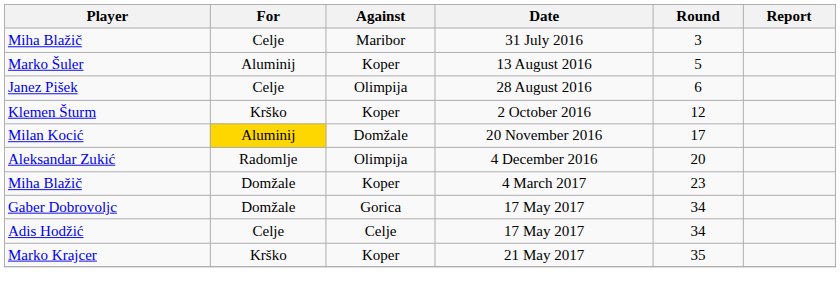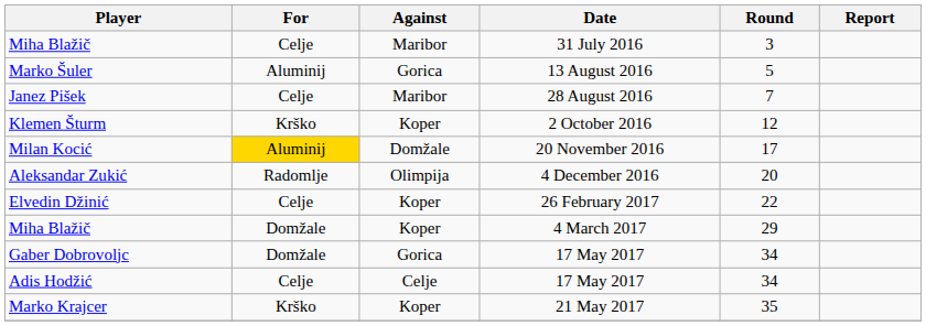Marko Šuler | Against: Koper -> Gorica
Janez Pišek | Against: Olimpija -> Maribor
Janez Pišek | Round: 6 -> 7
+ row: Elvedin Džinić | Celje | Koper | 26 February 2017 | 22
Miha Blažič / 4 March 2017 | Round: 23 -> 29
